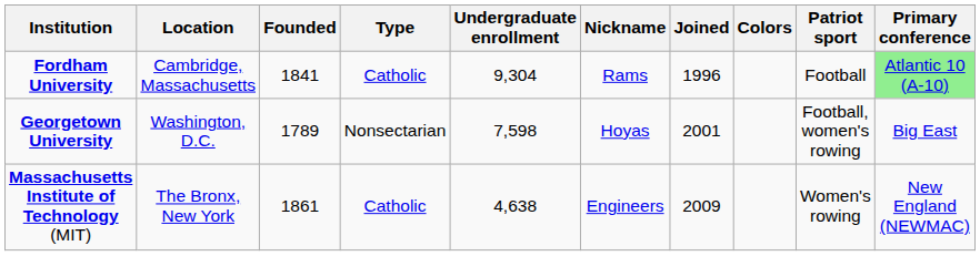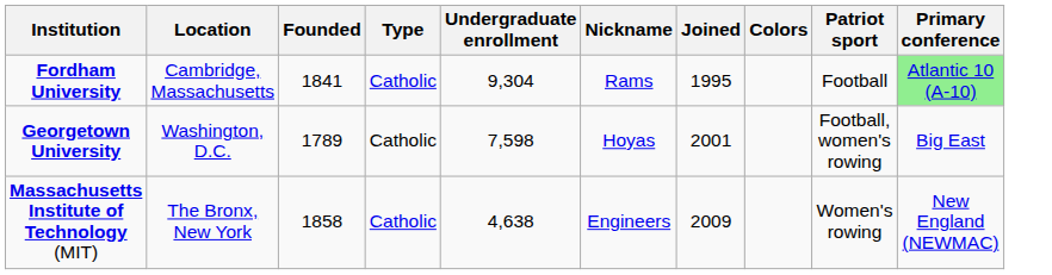Fordham University | Joined: 1996 -> 1995
Georgetown University | Type: Nonsectarian -> Catholic
Massachusetts Institute of Technology (MIT) | Founded: 1861 -> 1858
